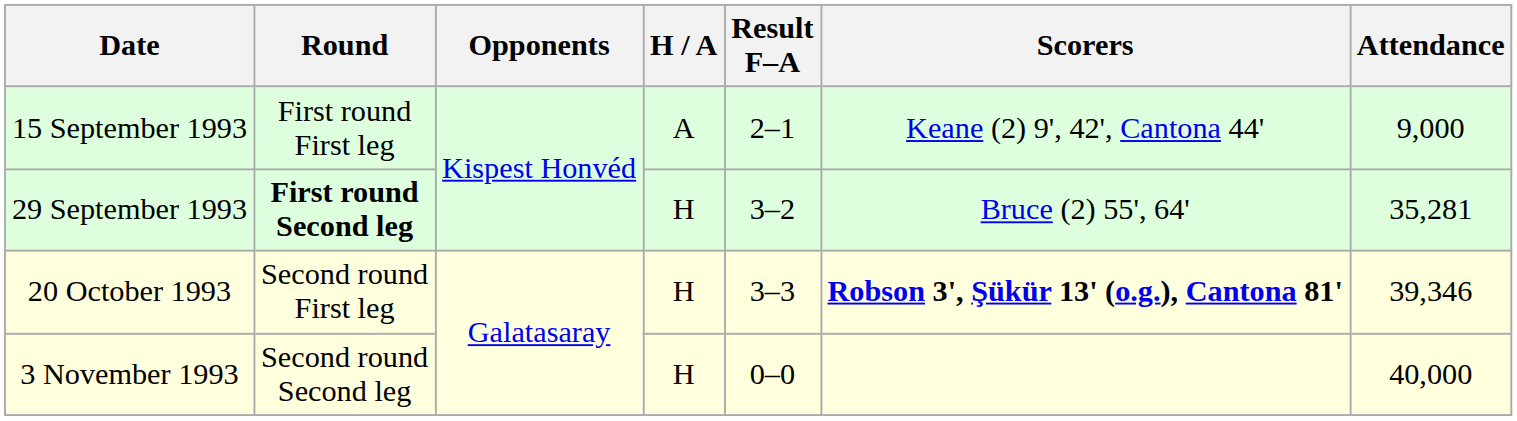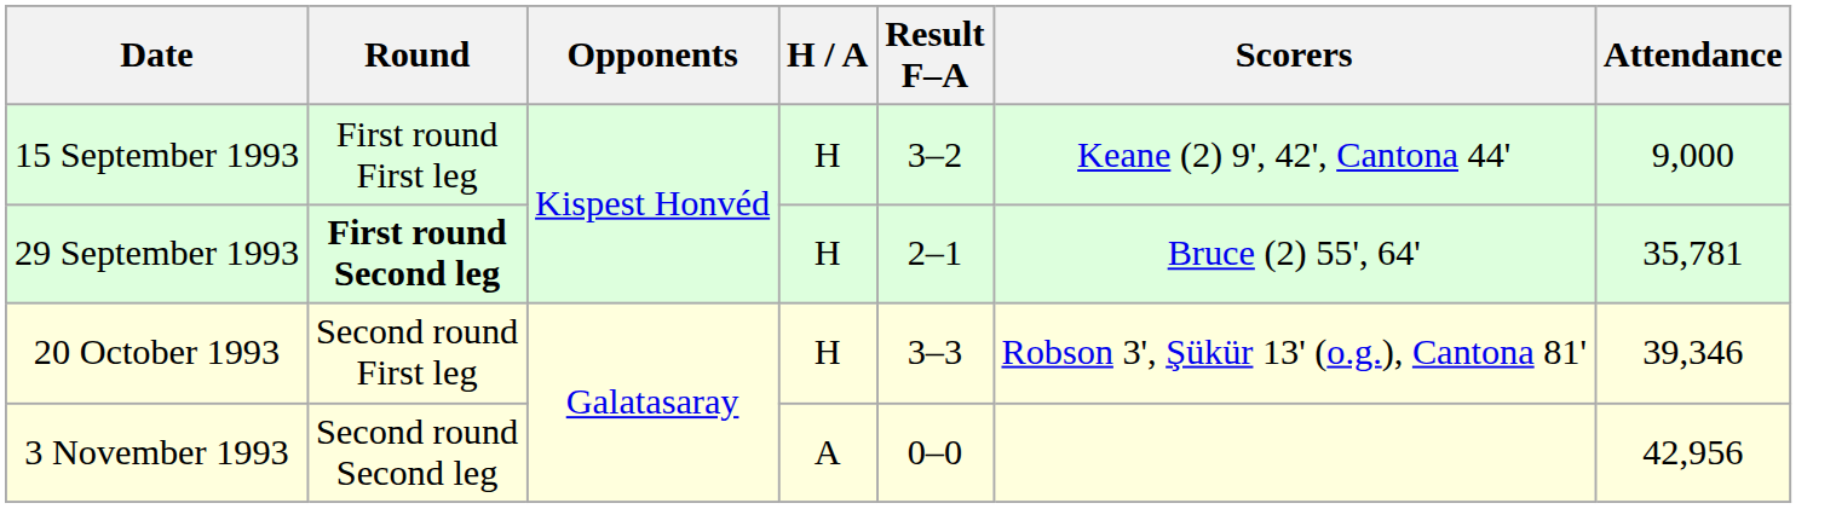15 September 1993 | H / A: A -> H
15 September 1993 | Result F–A: 2–1 -> 3–2
29 September 1993 | Result F–A: 3–2 -> 2–1
29 September 1993 | Attendance: 35,281 -> 35,781
20 October 1993 | Scorers: bold -> normal
3 November 1993 | H / A: H -> A
3 November 1993 | Attendance: 40,000 -> 42,956
